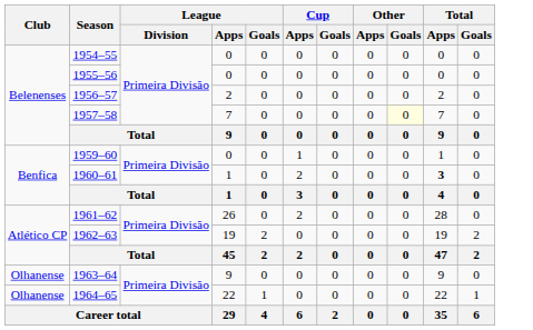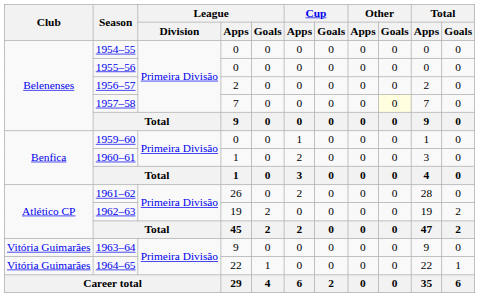1960–61 | Total / Apps: bold -> normal
1963–64 | Club: Olhanense -> Vitória Guimarães
1964–65 | Club: Olhanense -> Vitória Guimarães
